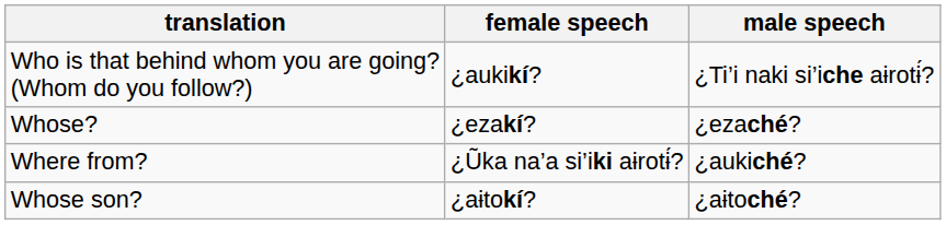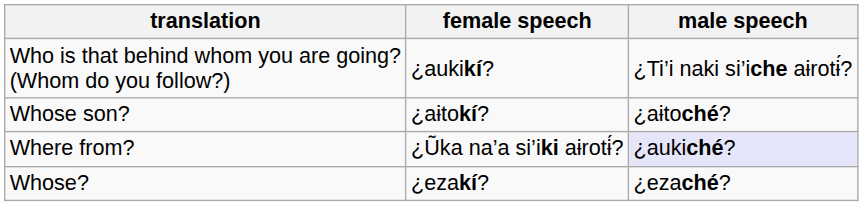rows swapped: Whose son? <-> Whose?
Where from? | male speech: no background -> lavender background
